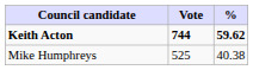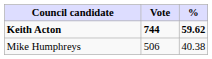Mike Humphreys | Vote: 525 -> 506
